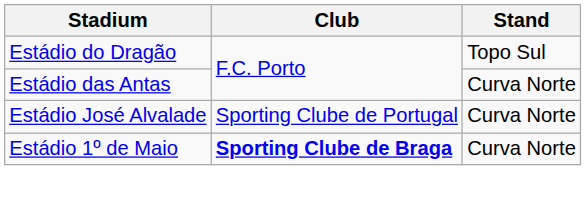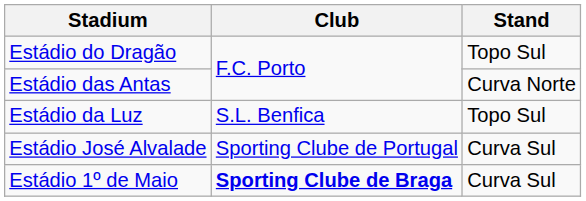+ row: Estádio da Luz | S.L. Benfica | Topo Sul
Estádio José Alvalade | Stand: Curva Norte -> Curva Sul
Estádio 1º de Maio | Stand: Curva Norte -> Curva Sul
